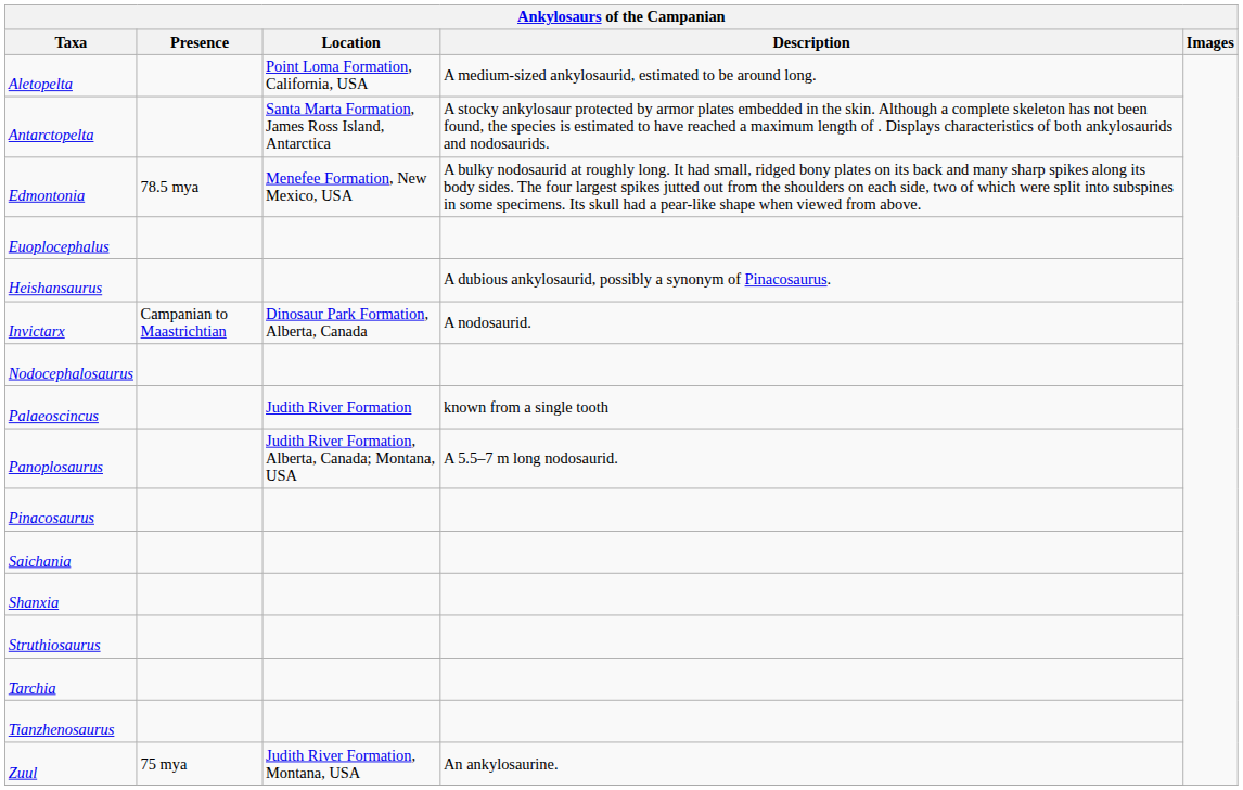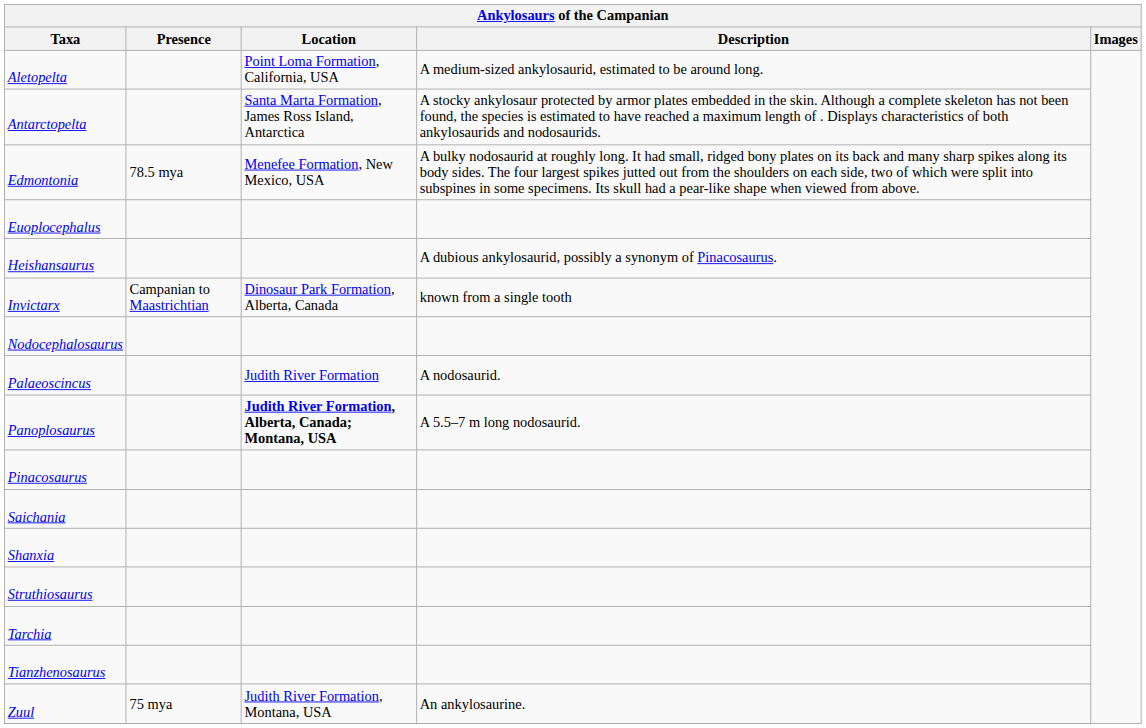Invictarx | Description: A nodosaurid. -> known from a single tooth
Palaeoscincus | Description: known from a single tooth -> A nodosaurid.
Panoplosaurus | Location: normal -> bold
